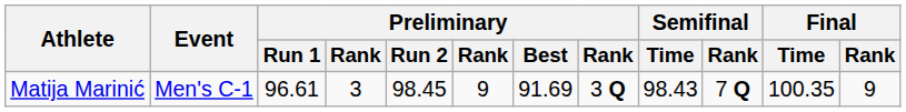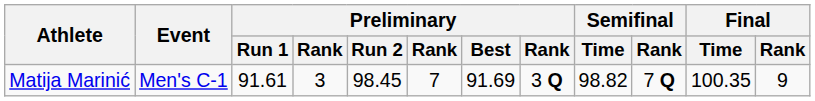Matija Marinić | Preliminary / Run 1: 96.61 -> 91.61
Matija Marinić | column 6: 9 -> 7
Matija Marinić | Semifinal / Time: 98.43 -> 98.82
